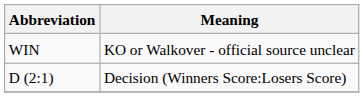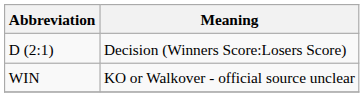rows swapped: D (2:1) <-> WIN
